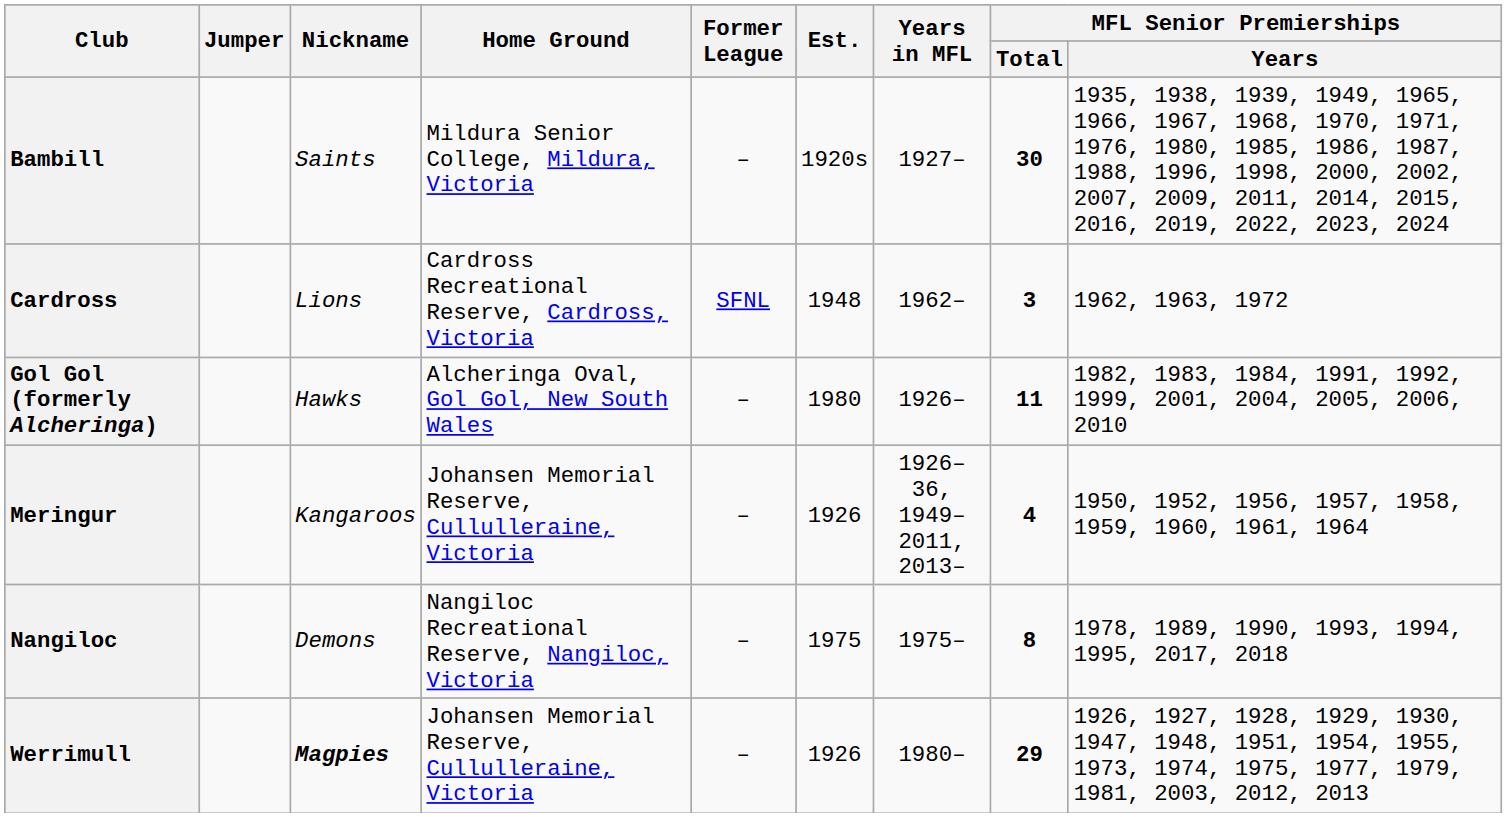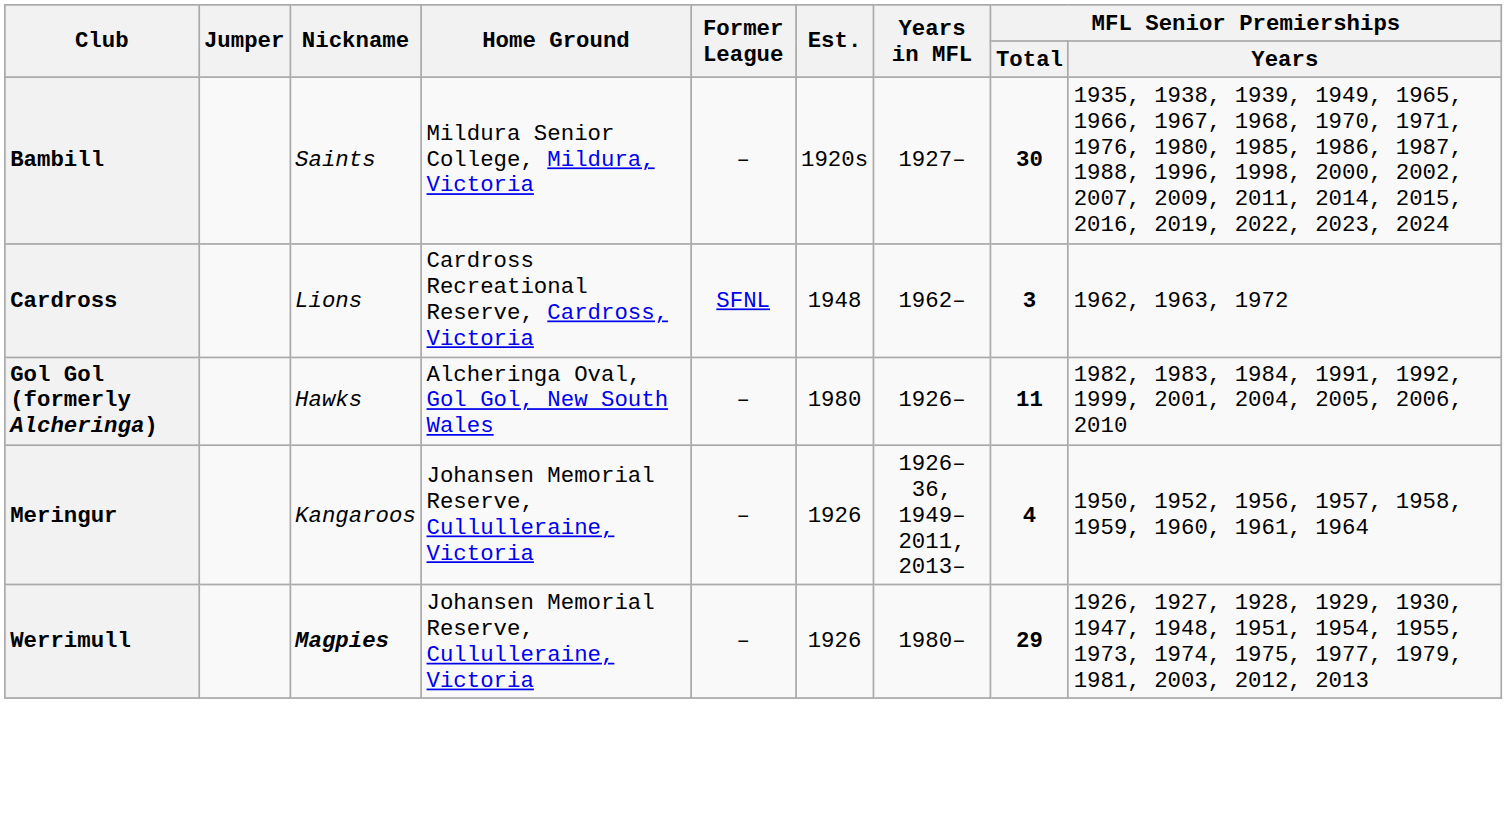- row: Nangiloc | Demons | Nangiloc Recreational Reserve, Nangiloc, Victoria | – | 1975 | 1975– | 8 | 1978, 1989, 1990, 1993, 1994, 1995, 2017, 2018
